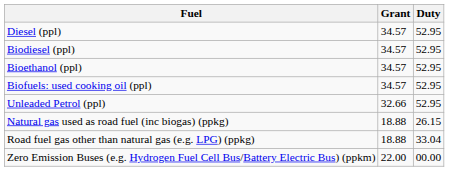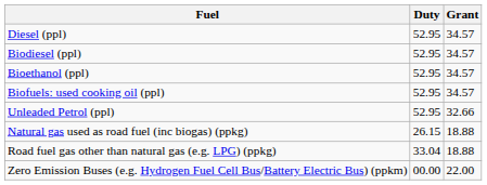columns swapped: Duty <-> Grant
